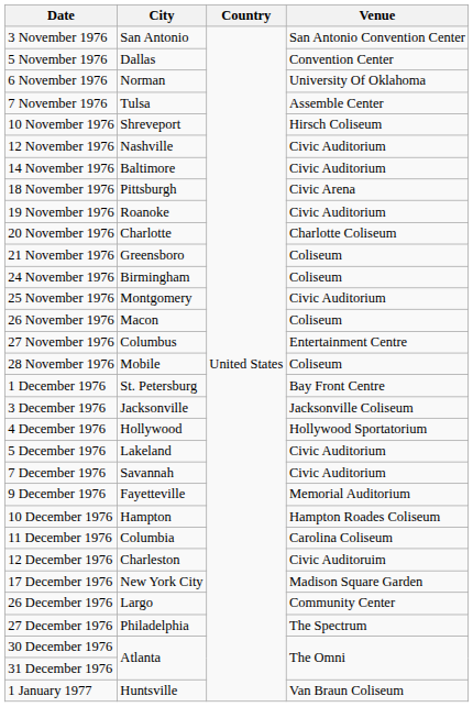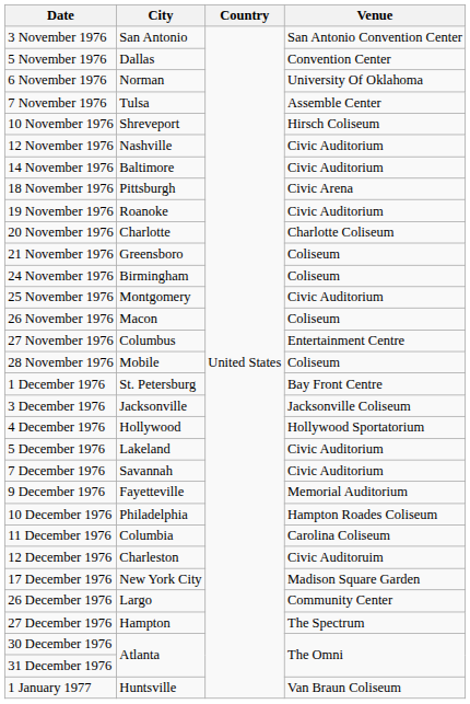10 December 1976 | City: Hampton -> Philadelphia
27 December 1976 | City: Philadelphia -> Hampton
